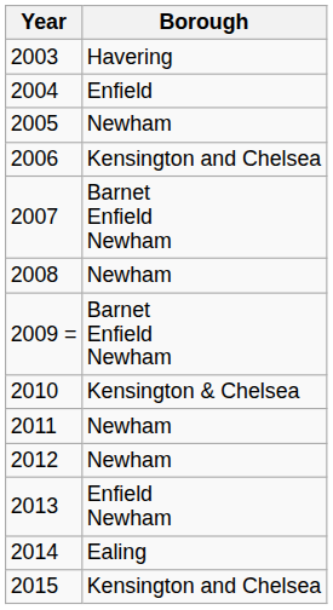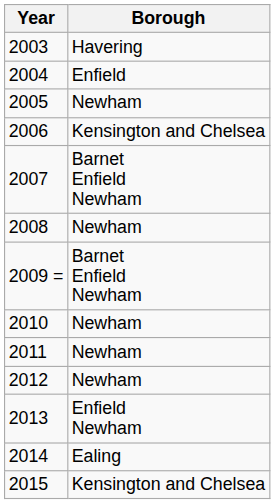2010 | Borough: Kensington & Chelsea -> Newham
